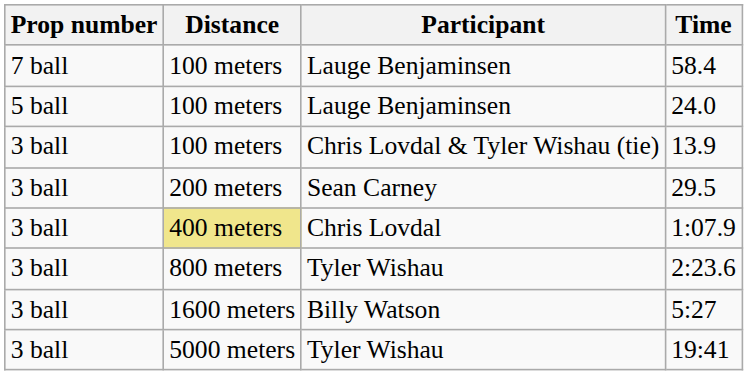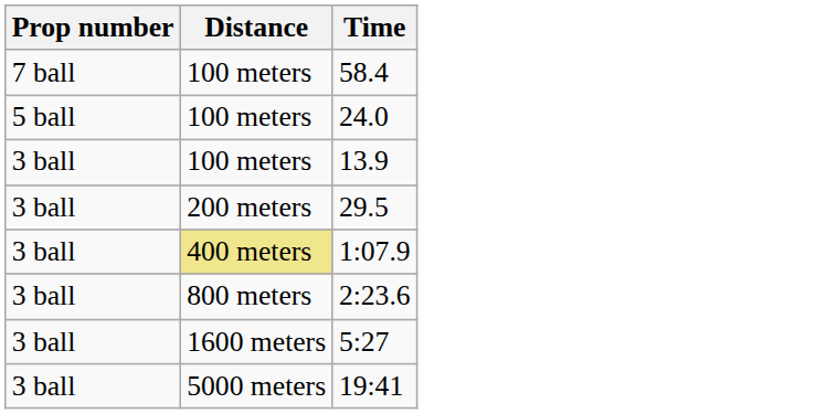- column: Participant | Lauge Benjaminsen | Lauge Benjaminsen | Chris Lovdal & Tyler Wishau (tie) | Sean Carney | Chris Lovdal | Tyler Wishau | Billy Watson | Tyler Wishau
